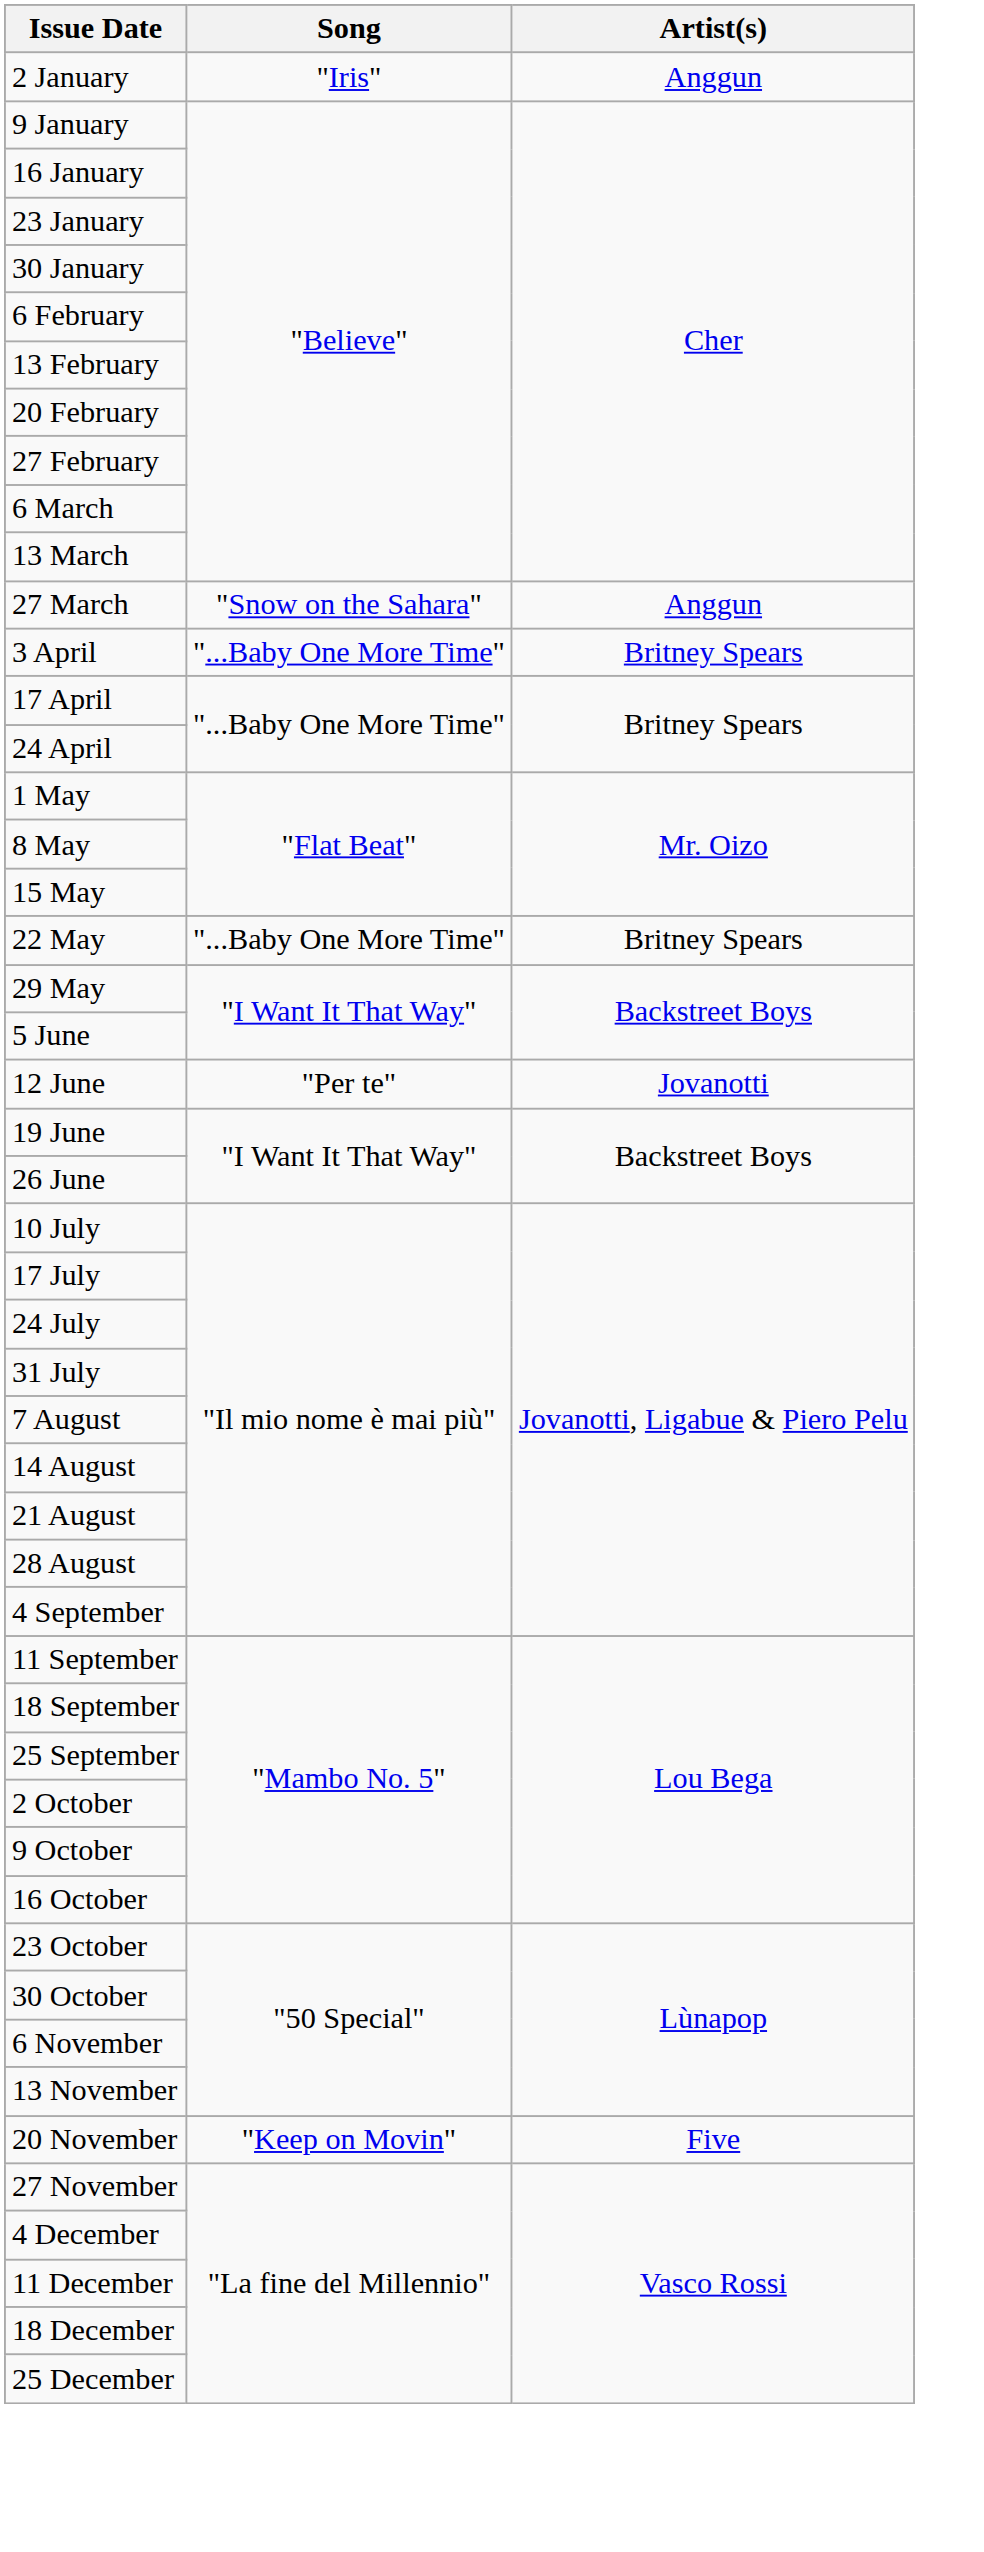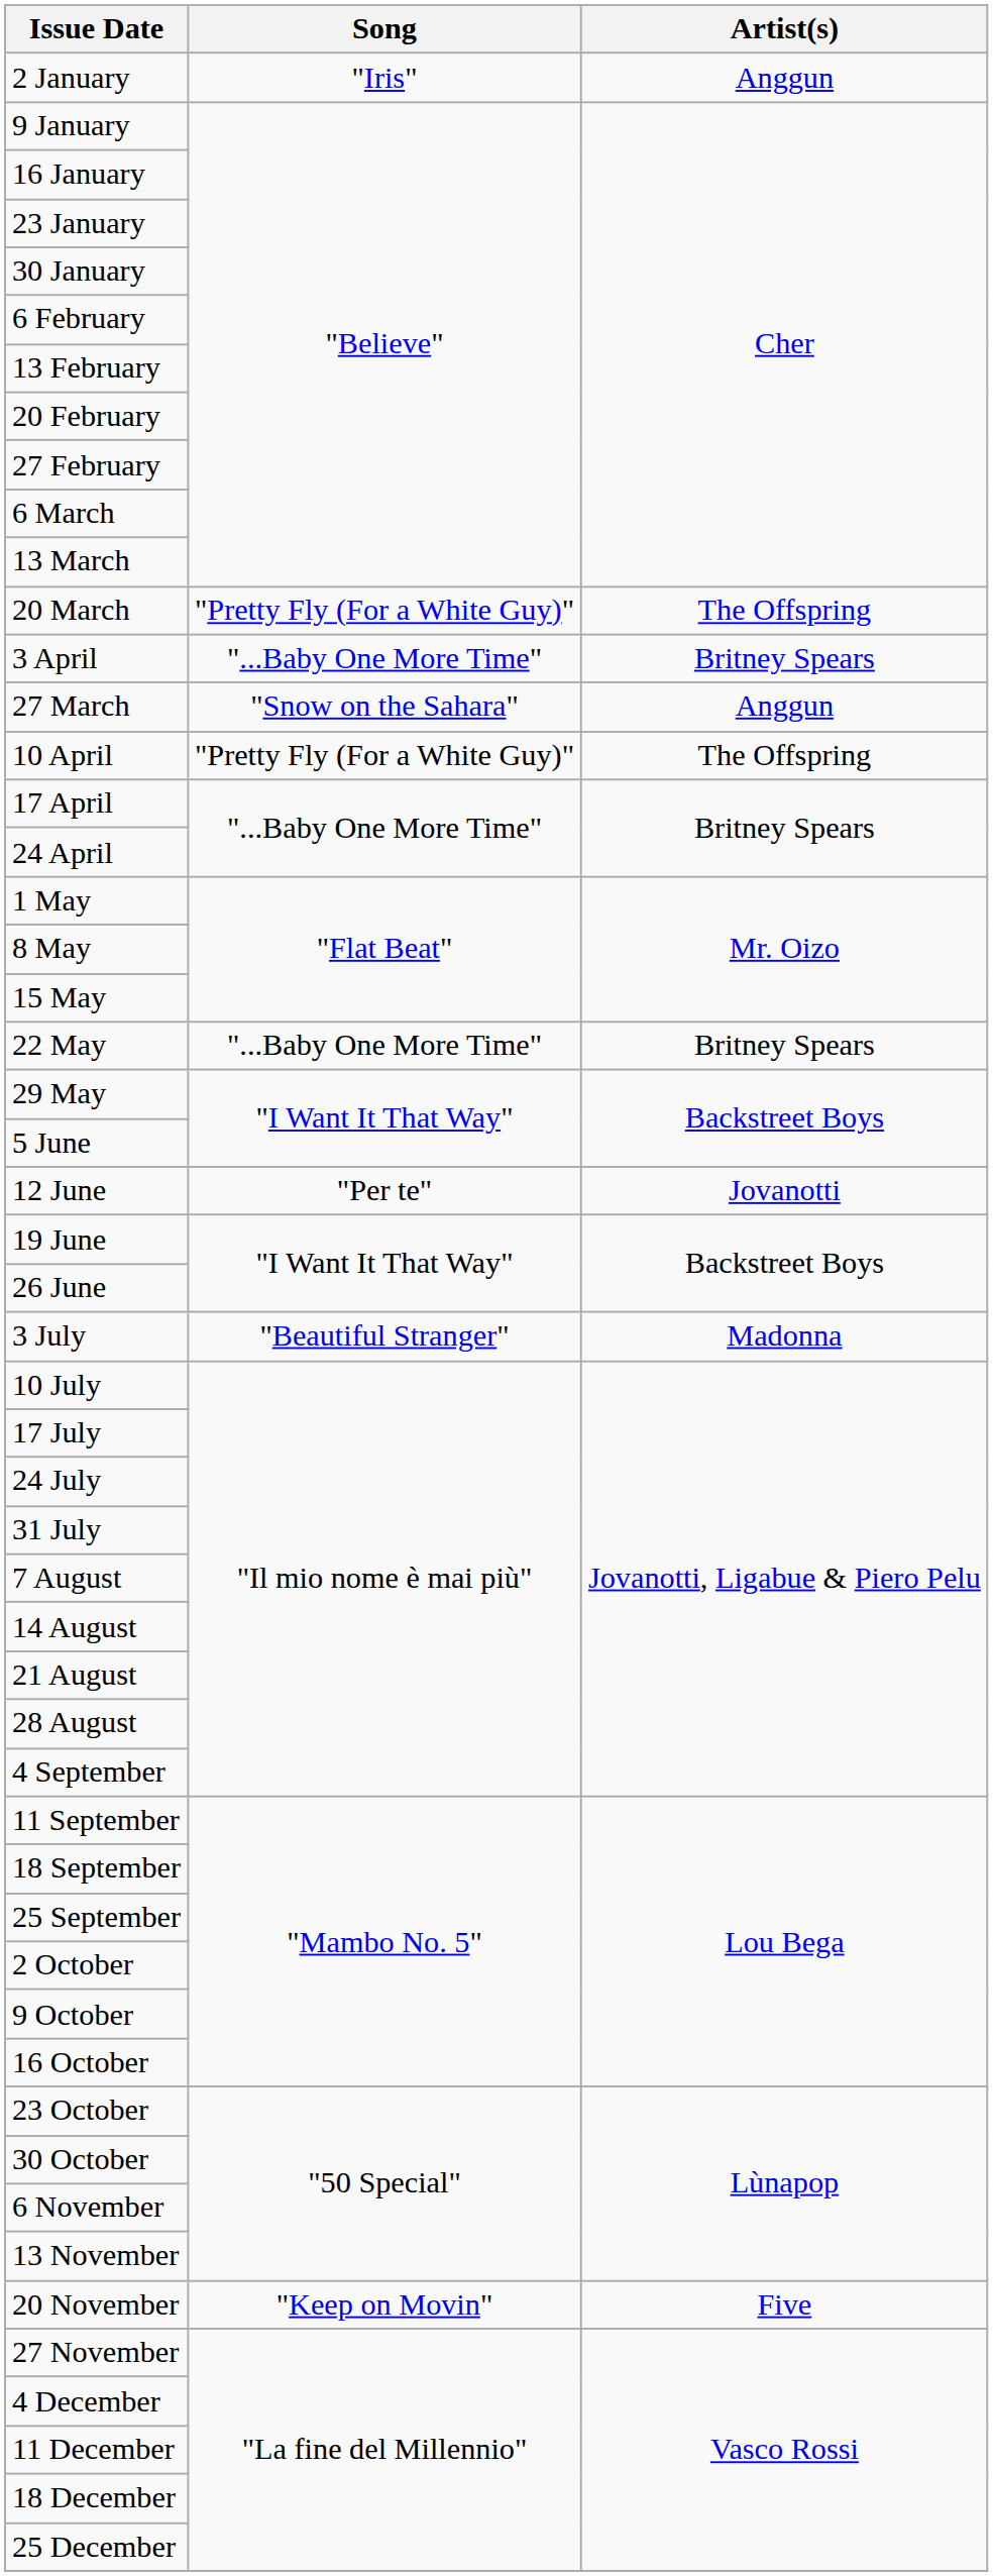+ row: 20 March | "Pretty Fly (For a White Guy)" | The Offspring
rows swapped: 27 March <-> 3 April
+ row: 10 April | "Pretty Fly (For a White Guy)" | The Offspring
+ row: 3 July | "Beautiful Stranger" | Madonna
